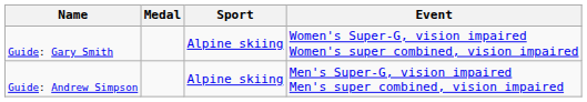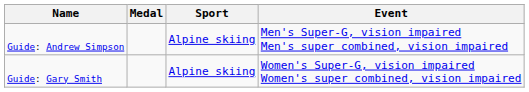rows swapped: Guide: Andrew Simpson <-> Guide: Gary Smith
